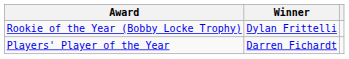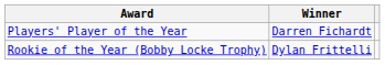rows swapped: Players' Player of the Year <-> Rookie of the Year (Bobby Locke Trophy)
